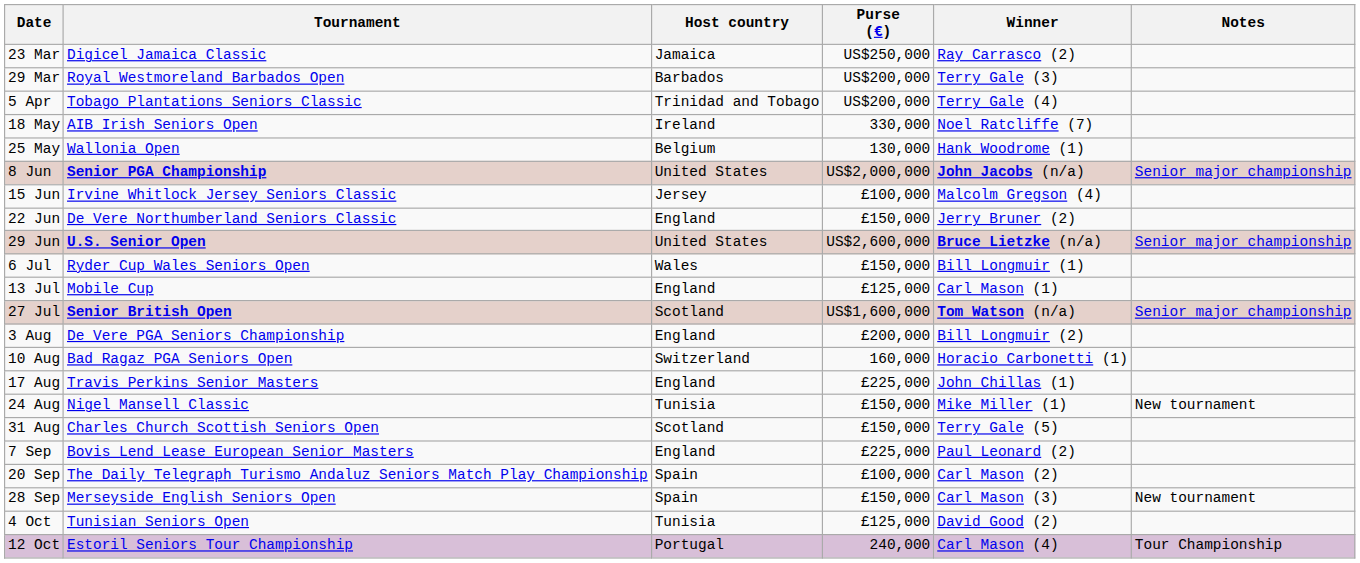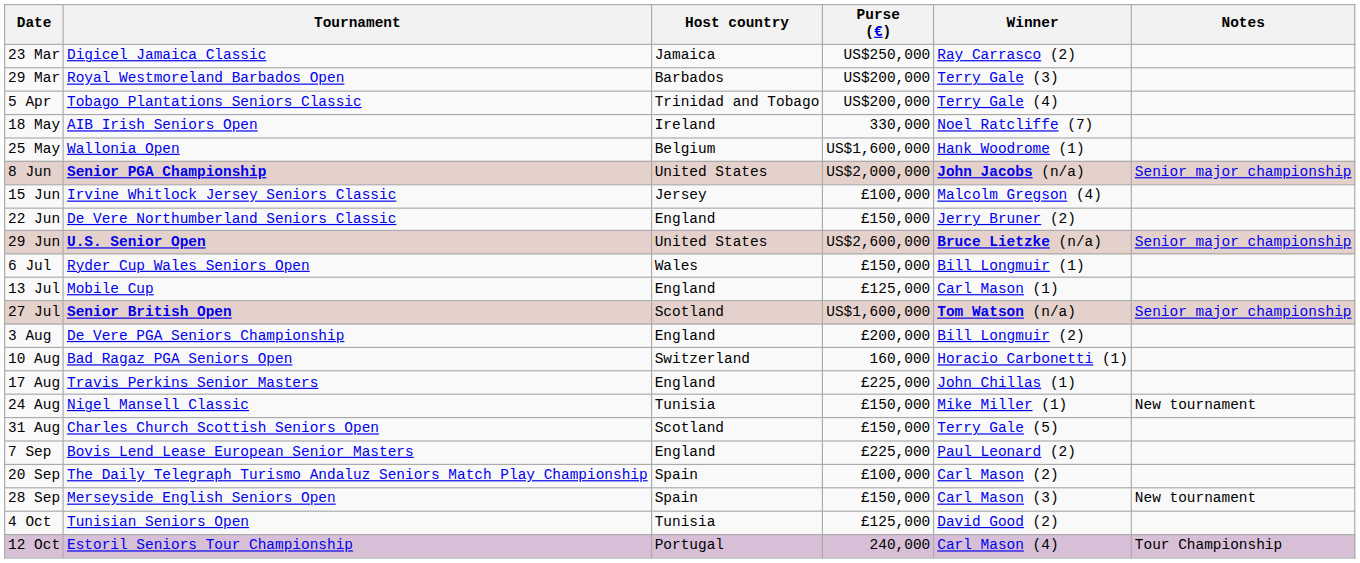25 May | Purse (€): 130,000 -> US$1,600,000
